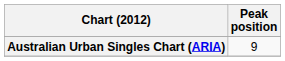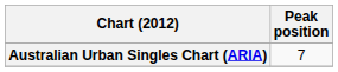Australian Urban Singles Chart (ARIA) | Peak position: 9 -> 7
